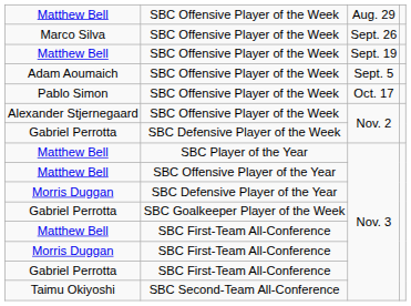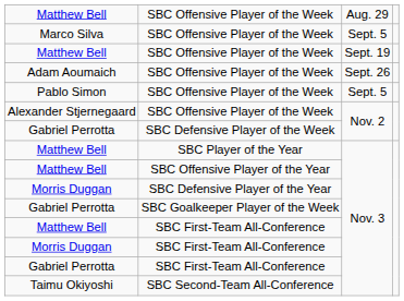Marco Silva | column 3: Sept. 26 -> Sept. 5
Adam Aoumaich | column 3: Sept. 5 -> Sept. 26
Pablo Simon | column 3: Oct. 17 -> Sept. 5
